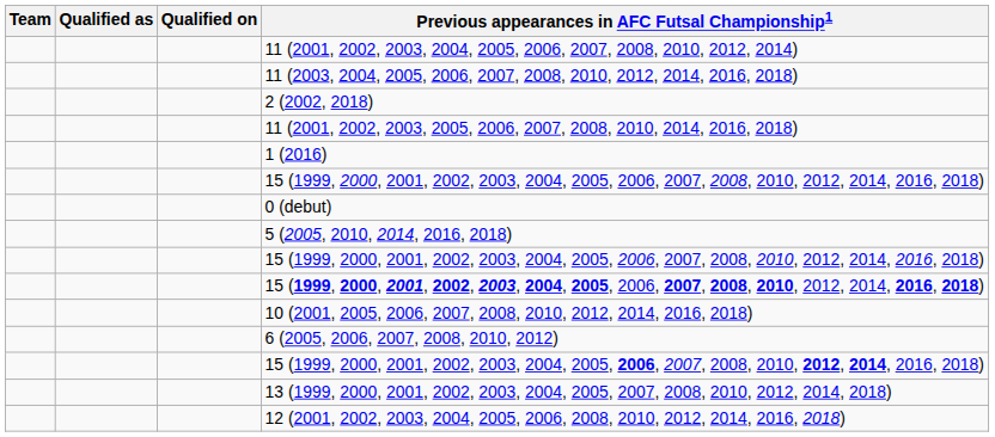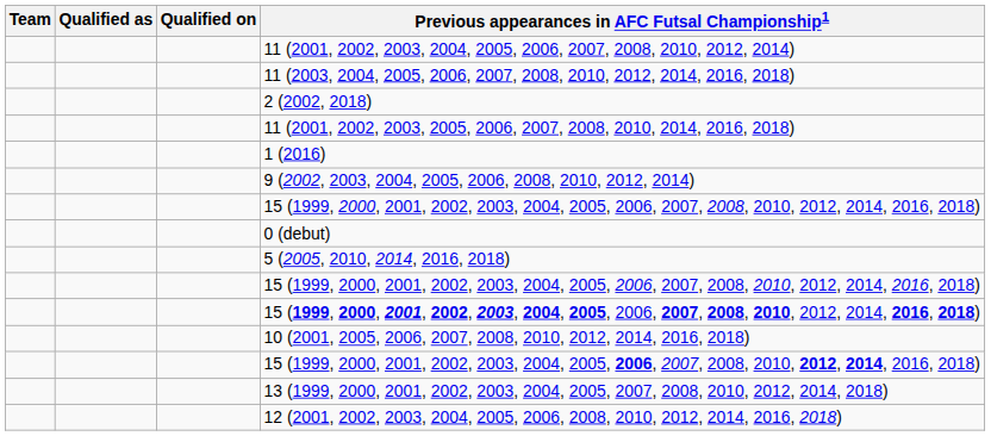+ row: 9 (2002, 2003, 2004, 2005, 2006, 2008, 2010, 2012, 2014)
- row: 6 (2005, 2006, 2007, 2008, 2010, 2012)
